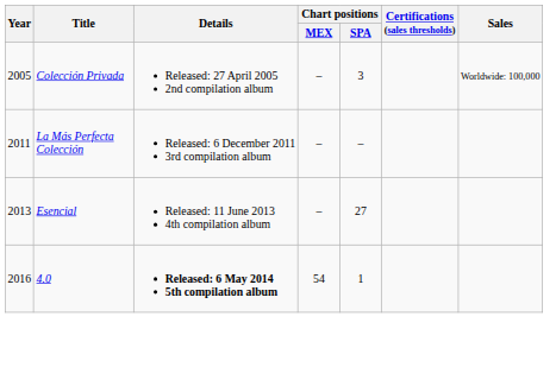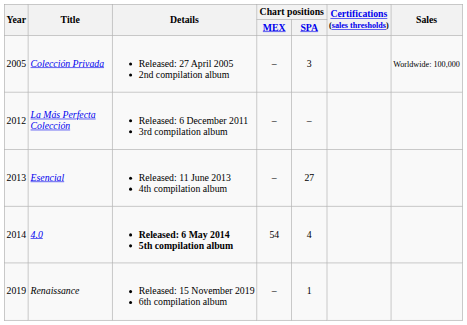La Más Perfecta Colección | Year: 2011 -> 2012
4.0 | Year: 2016 -> 2014
4.0 | Chart positions / SPA: 1 -> 4
+ row: 2019 | Renaissance | Released: 15 November 2019 6th compilation album | – | 1
